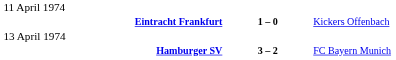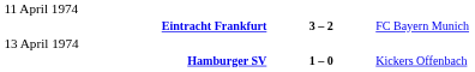Eintracht Frankfurt | column 2: 1 – 0 -> 3 – 2
Eintracht Frankfurt | column 3: Kickers Offenbach -> FC Bayern Munich
Hamburger SV | column 2: 3 – 2 -> 1 – 0
Hamburger SV | column 3: FC Bayern Munich -> Kickers Offenbach
